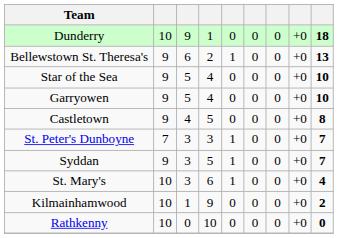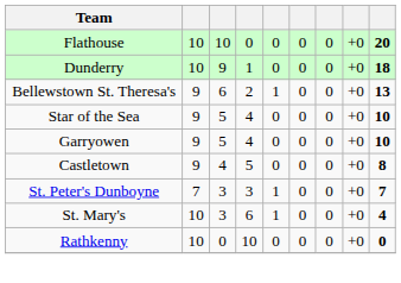+ row: Flathouse | 10 | 10 | 0 | 0 | 0 | 0 | +0 | 20
- row: Syddan | 9 | 3 | 5 | 1 | 0 | 0 | +0 | 7
- row: Kilmainhamwood | 10 | 1 | 9 | 0 | 0 | 0 | +0 | 2
